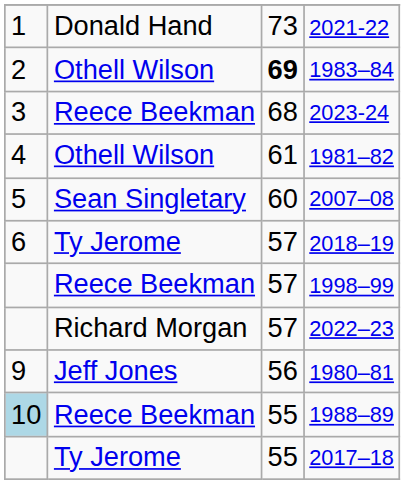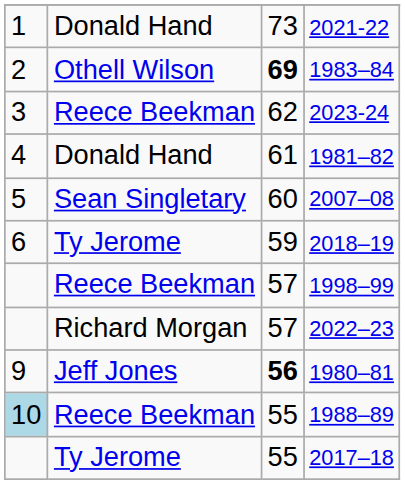2023-24 | column 3: 68 -> 62
1981–82 | column 2: Othell Wilson -> Donald Hand
2018–19 | column 3: 57 -> 59
1980–81 | column 3: normal -> bold
